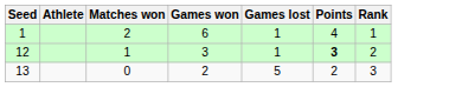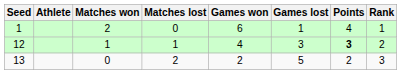+ column: Matches lost | 0 | 1 | 2
12 | Games won: 3 -> 4
12 | Games lost: 1 -> 3
